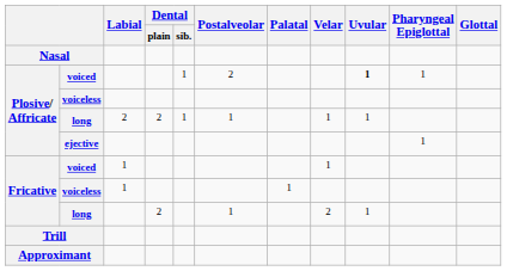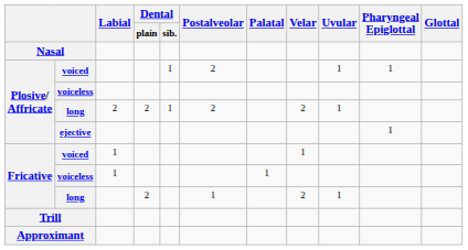Plosive/ Affricate / voiced | Uvular: bold -> normal
Plosive/ Affricate / long | Postalveolar: 1 -> 2
Plosive/ Affricate / long | Velar: 1 -> 2
